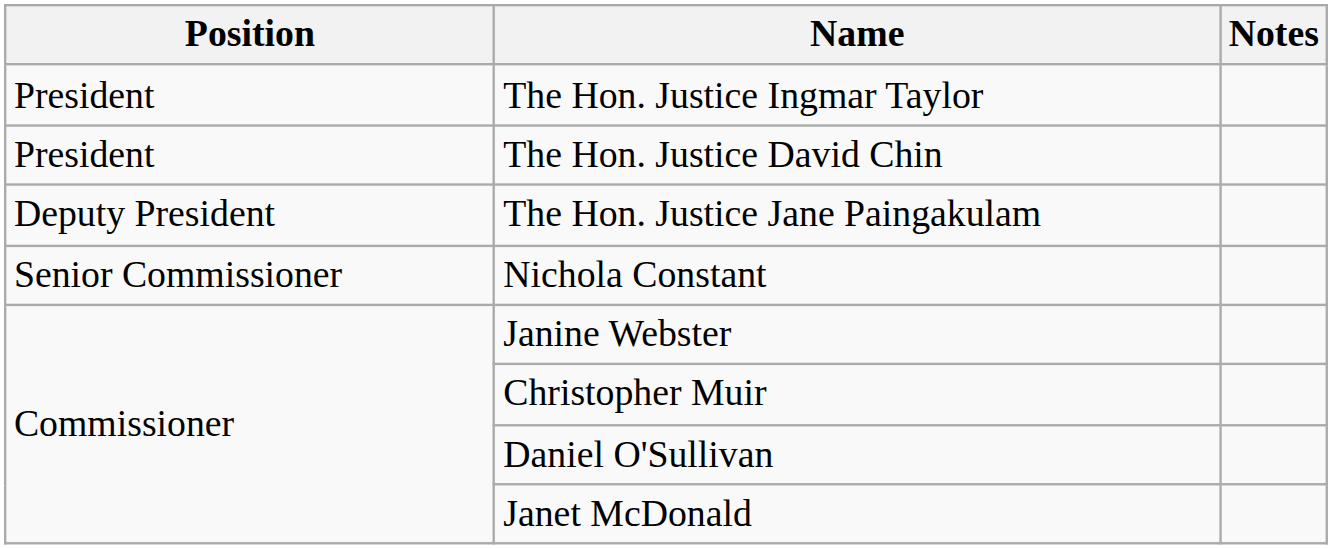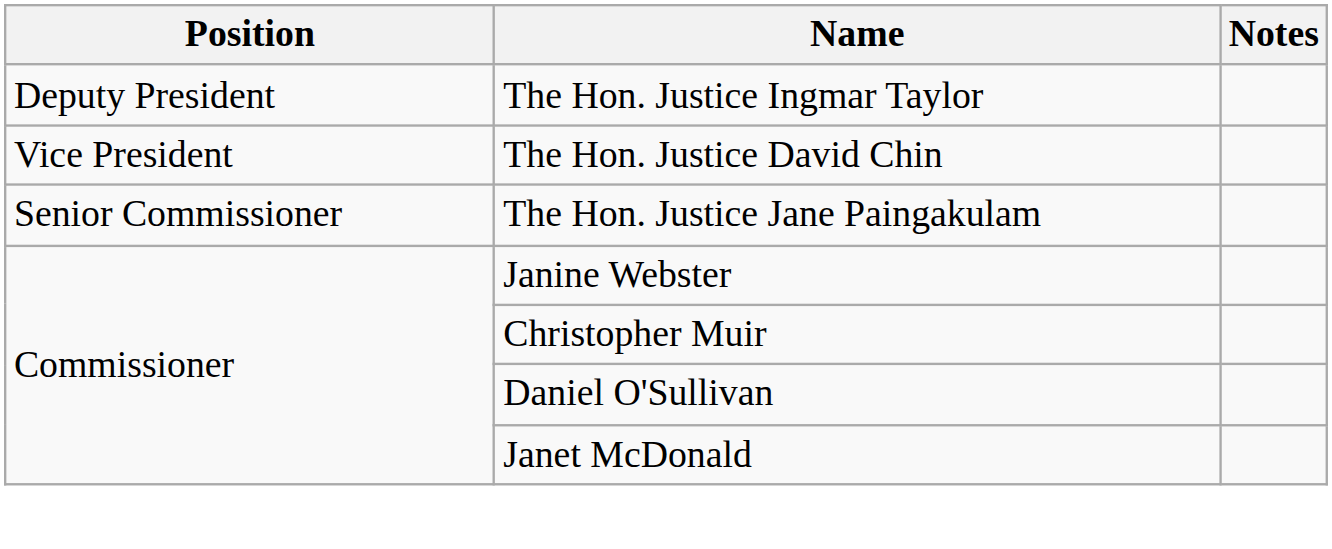The Hon. Justice Ingmar Taylor | Position: President -> Deputy President
The Hon. Justice David Chin | Position: President -> Vice President
The Hon. Justice Jane Paingakulam | Position: Deputy President -> Senior Commissioner
- row: Senior Commissioner | Nichola Constant
